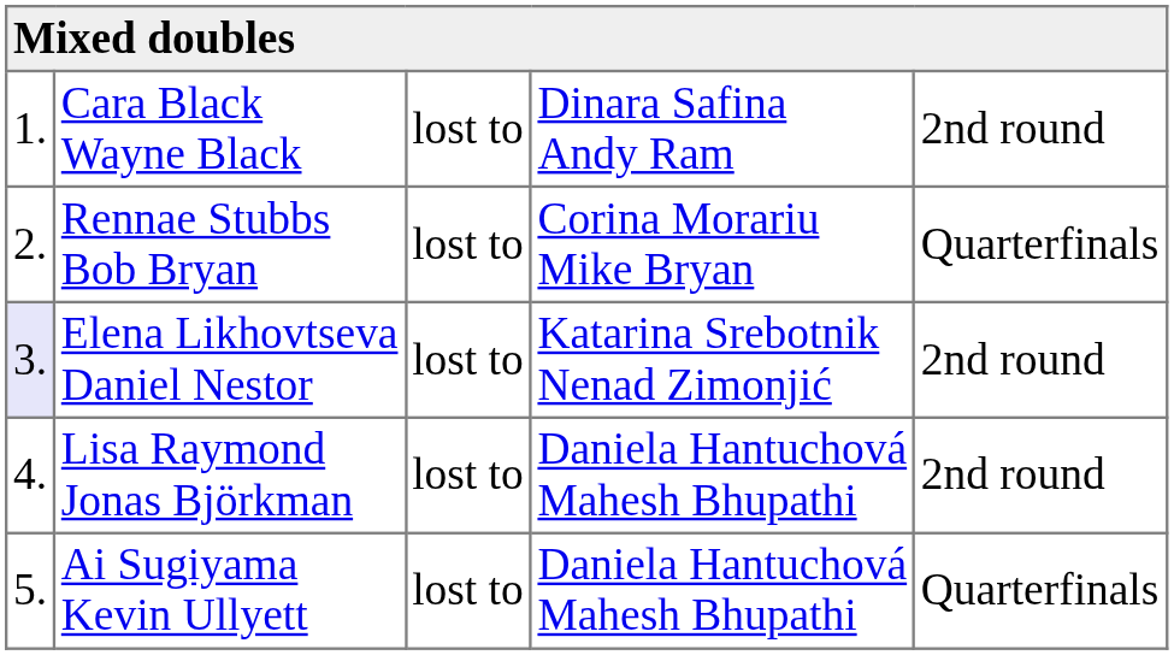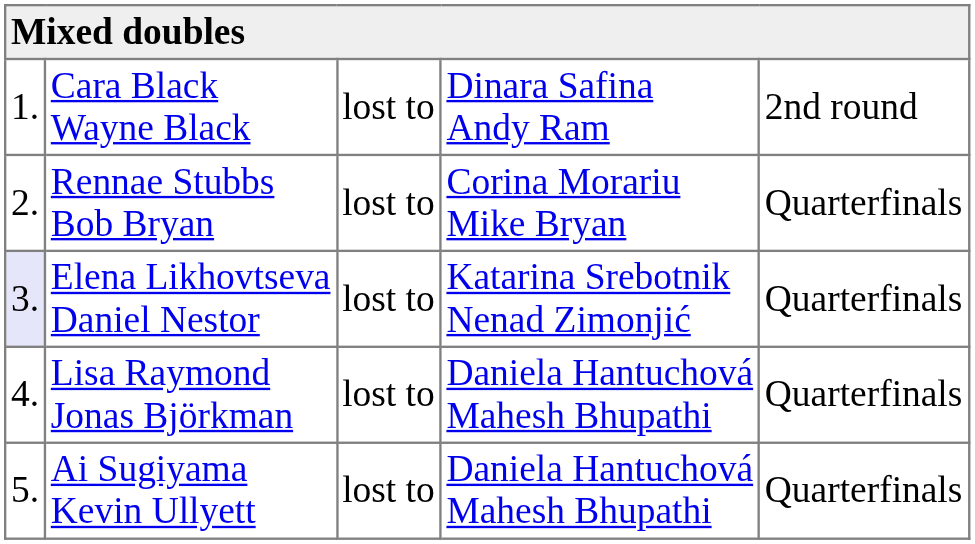Elena Likhovtseva Daniel Nestor | column 5: 2nd round -> Quarterfinals
Lisa Raymond Jonas Björkman | column 5: 2nd round -> Quarterfinals
